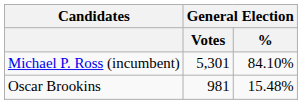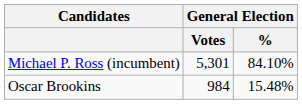Oscar Brookins | General Election / Votes: 981 -> 984
